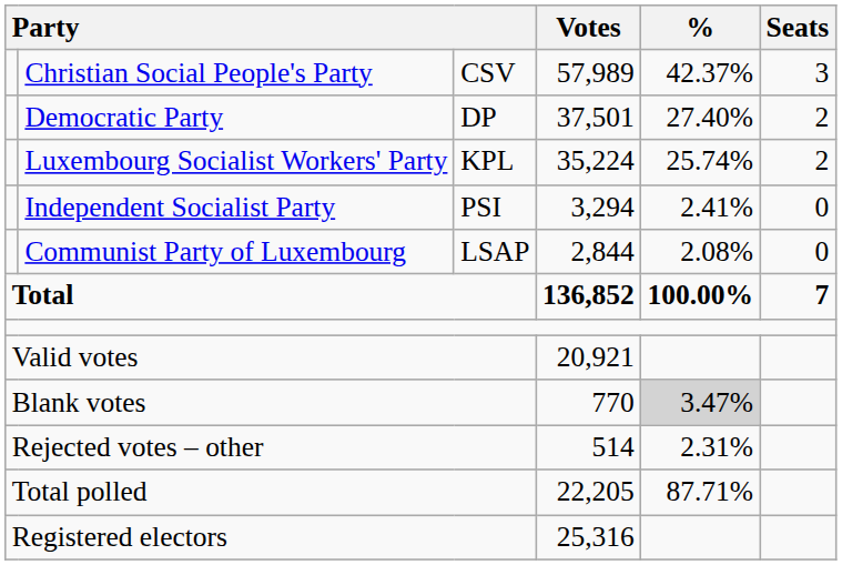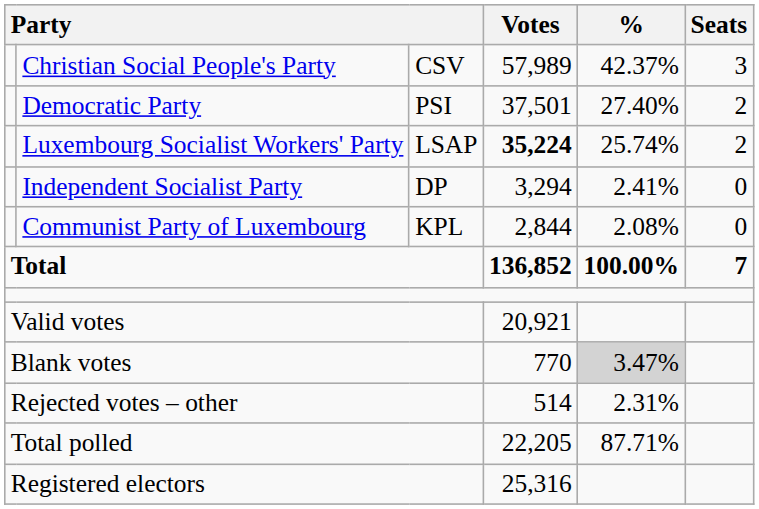Democratic Party | column 3: DP -> PSI
Luxembourg Socialist Workers' Party | column 3: KPL -> LSAP
Luxembourg Socialist Workers' Party | Votes: normal -> bold
Independent Socialist Party | column 3: PSI -> DP
Communist Party of Luxembourg | column 3: LSAP -> KPL
